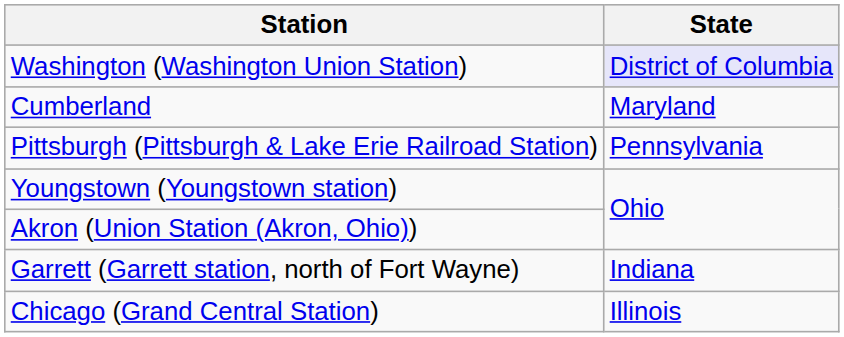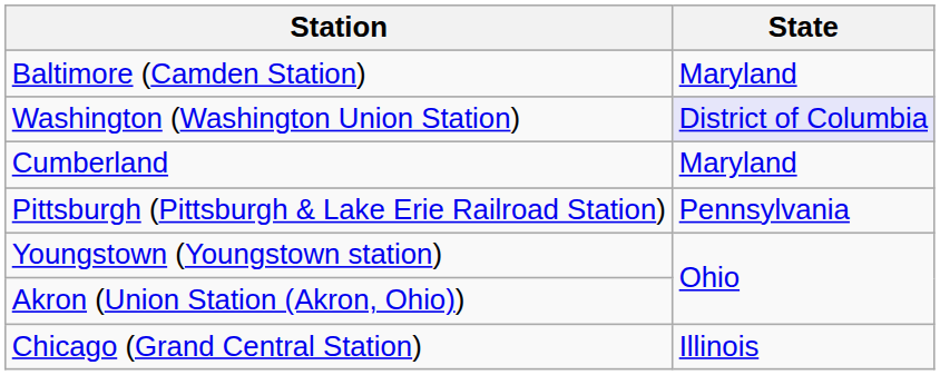+ row: Baltimore (Camden Station) | Maryland
- row: Garrett (Garrett station, north of Fort Wayne) | Indiana
